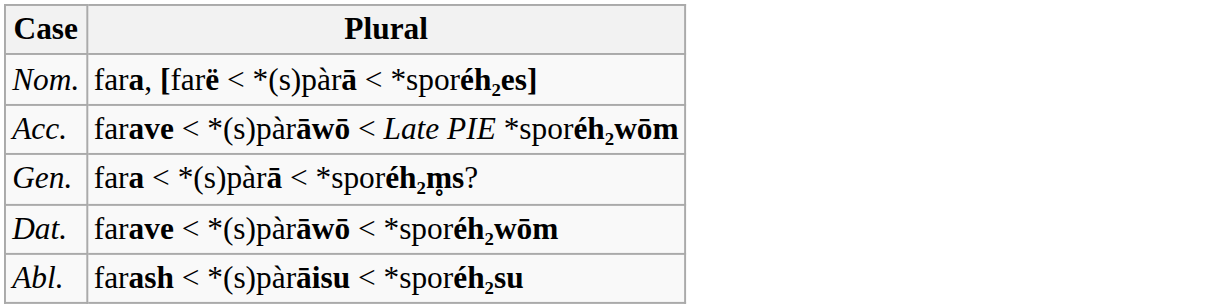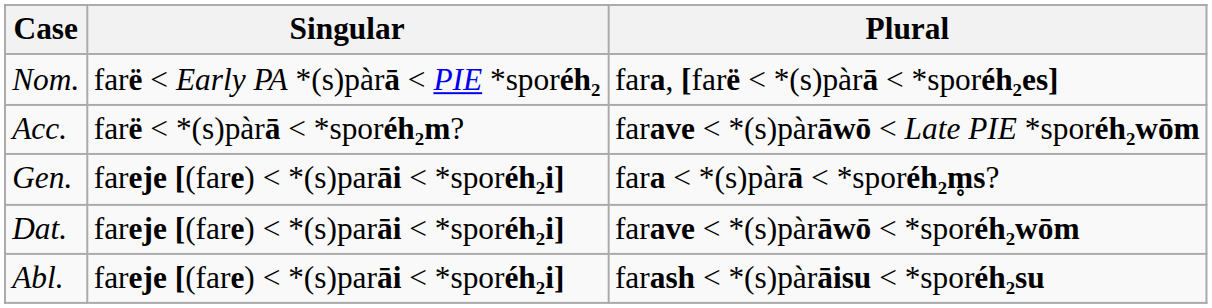+ column: Singular | farë < Early PA *(s)pàrā < PIE *sporéh₂ | farë < *(s)pàrā < *sporéh₂m? | fareje [(fare) < *(s)parāi < *sporéh₂i] | fareje [(fare) < *(s)parāi < *sporéh₂i] | fareje [(fare) < *(s)parāi < *sporéh₂i]
